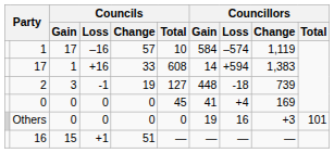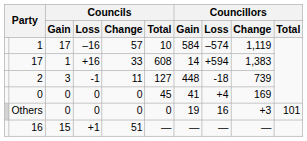2 | Councils / Change: 19 -> 11
